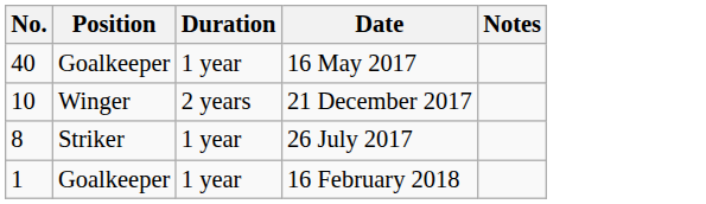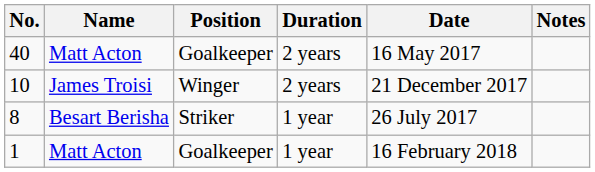+ column: Name | Matt Acton | James Troisi | Besart Berisha | Matt Acton
40 | Duration: 1 year -> 2 years
